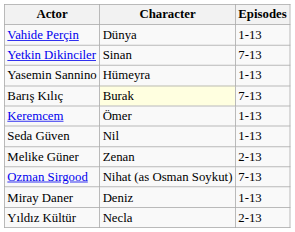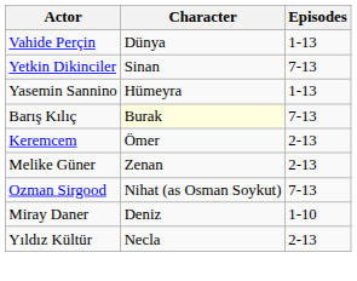Keremcem | Episodes: 1-13 -> 2-13
- row: Seda Güven | Nil | 1-13
Miray Daner | Episodes: 1-13 -> 1-10
